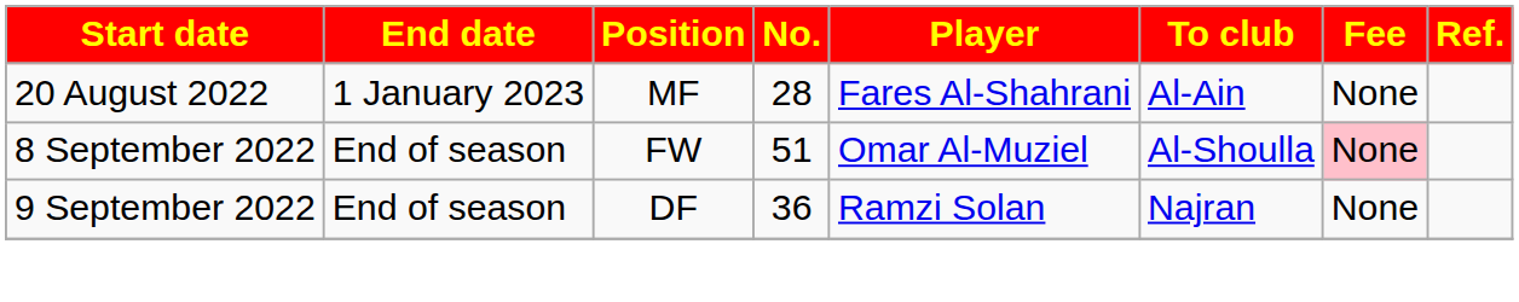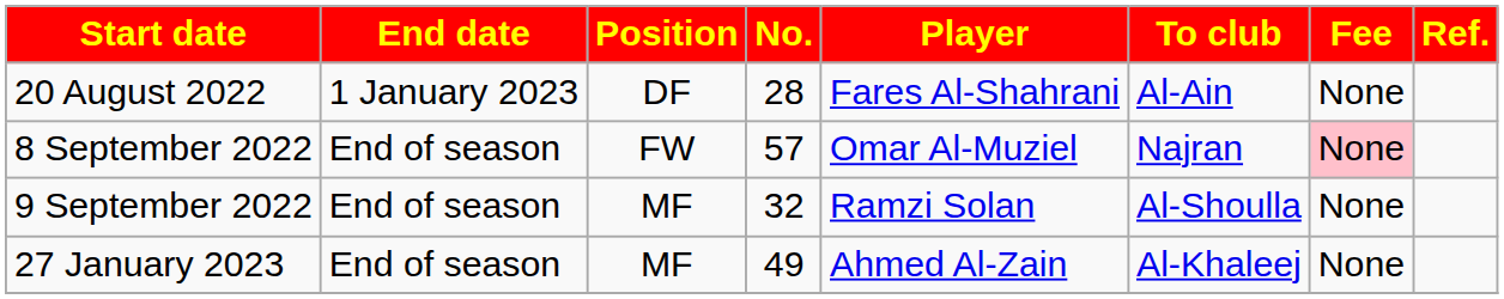20 August 2022 | Position: MF -> DF
8 September 2022 | No.: 51 -> 57
8 September 2022 | To club: Al-Shoulla -> Najran
9 September 2022 | Position: DF -> MF
9 September 2022 | No.: 36 -> 32
9 September 2022 | To club: Najran -> Al-Shoulla
+ row: 27 January 2023 | End of season | MF | 49 | Ahmed Al-Zain | Al-Khaleej | None
